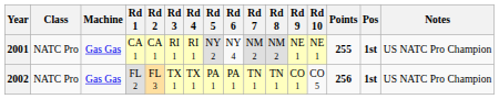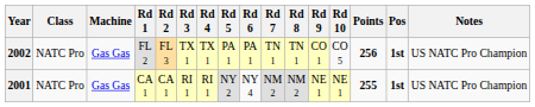rows swapped: 2001 <-> 2002
